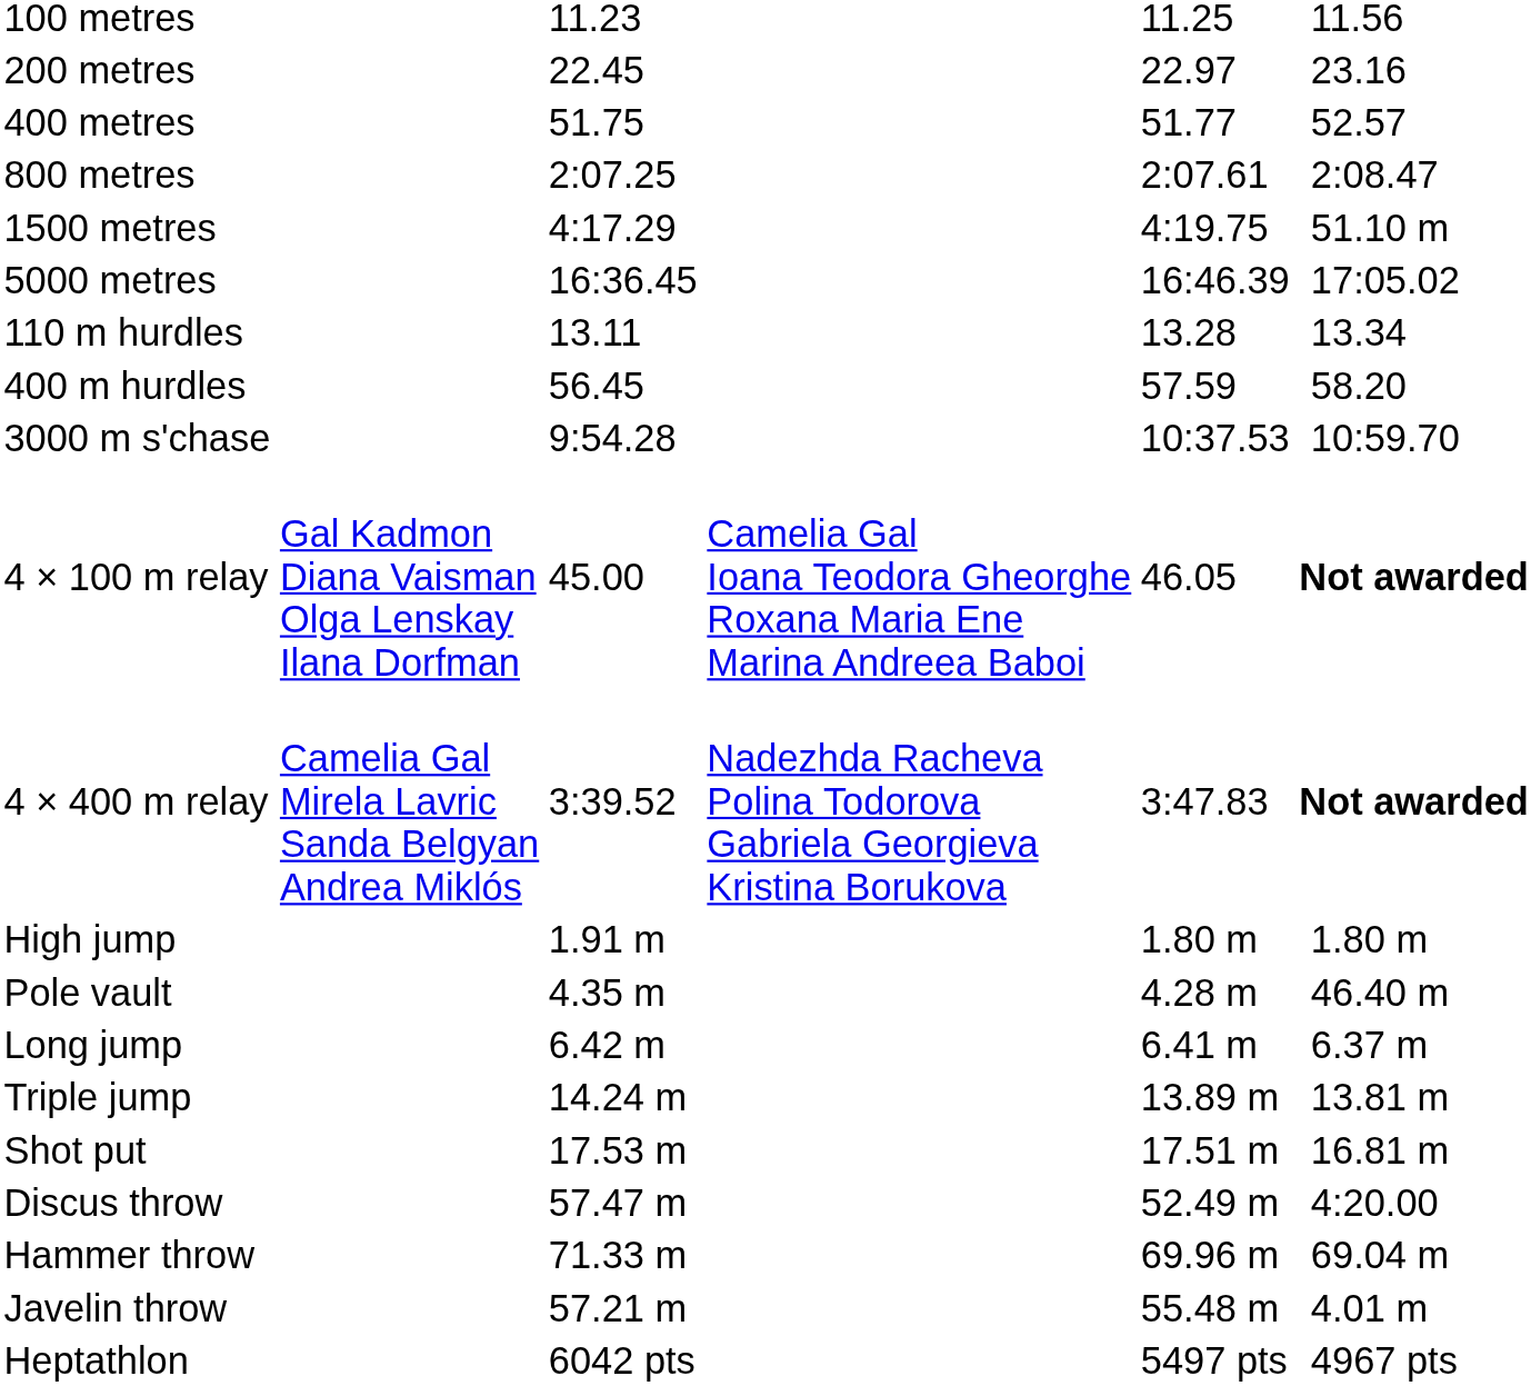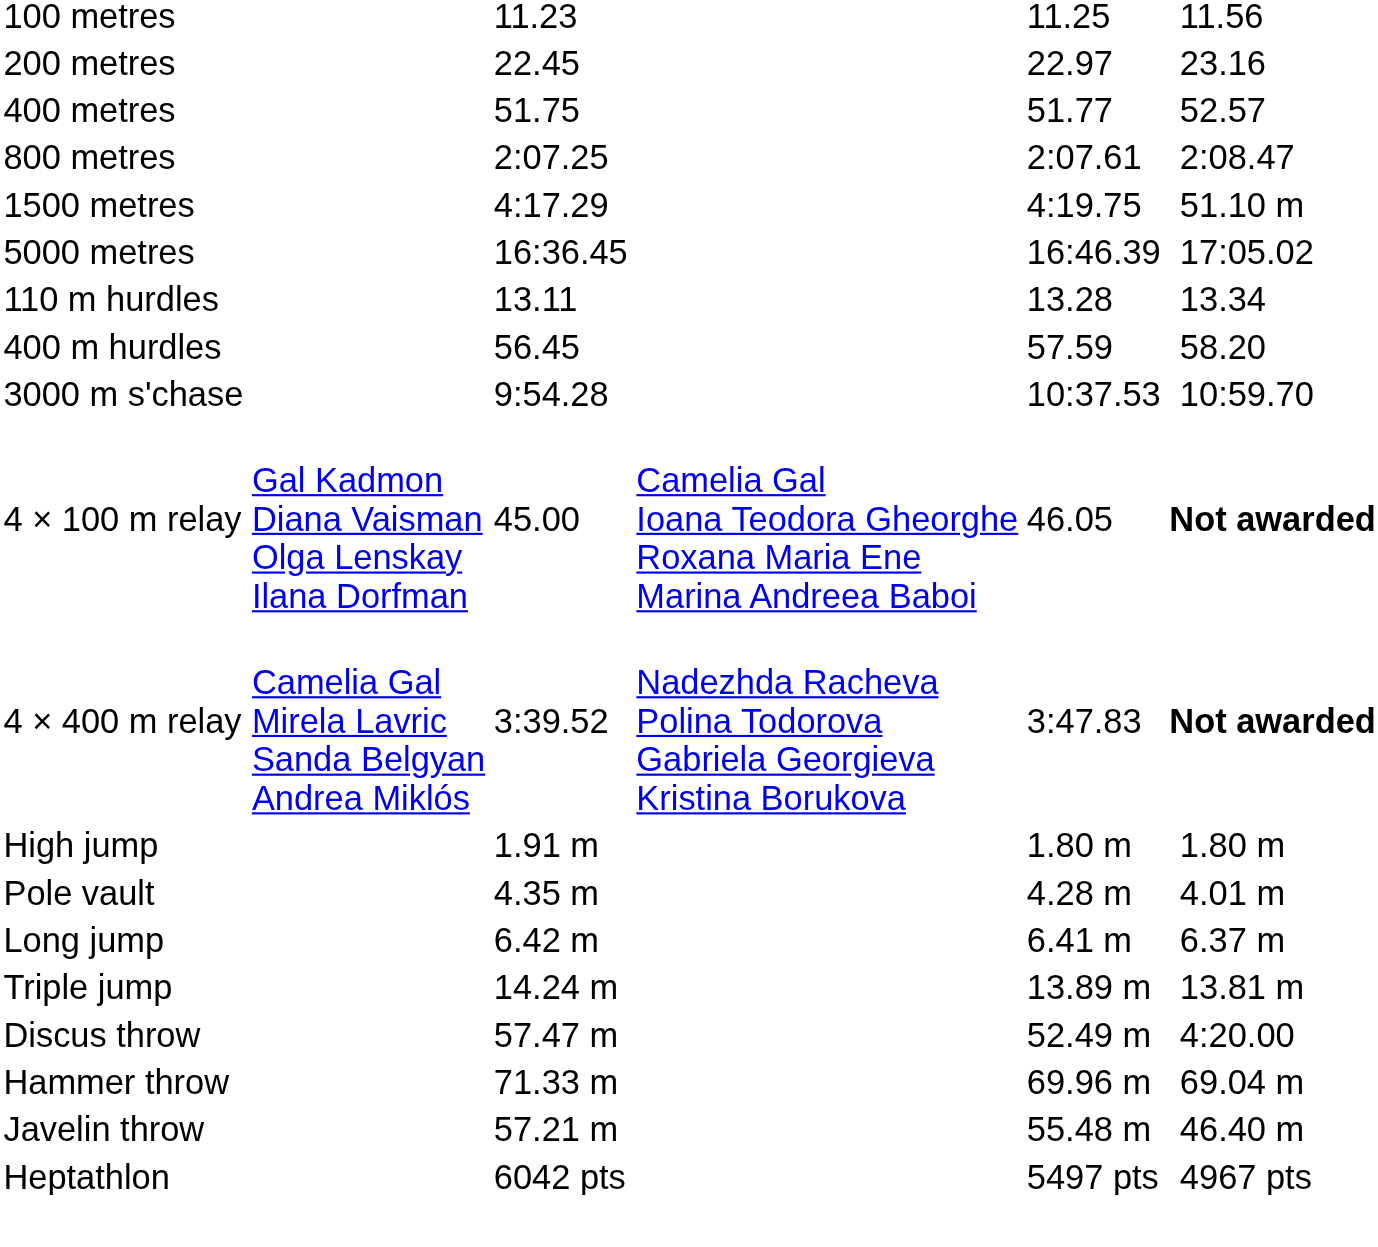Pole vault | column 7: 46.40 m -> 4.01 m
- row: Shot put | 17.53 m | 17.51 m | 16.81 m
Javelin throw | column 7: 4.01 m -> 46.40 m
